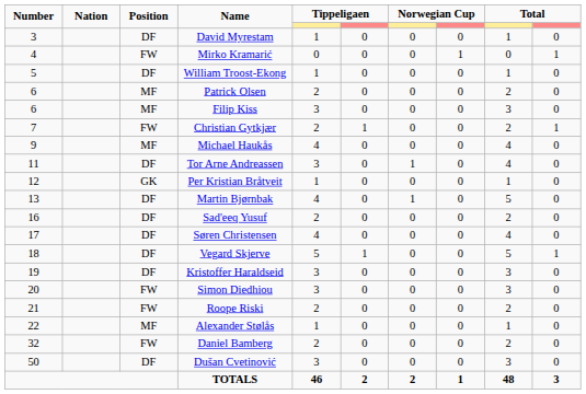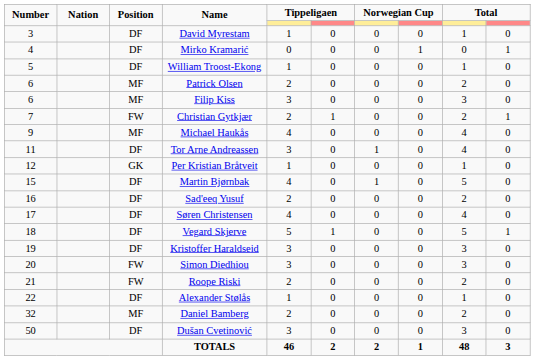Mirko Kramarić | Position: FW -> DF
Martin Bjørnbak | Number: 13 -> 15
Alexander Stølås | Position: MF -> DF
Daniel Bamberg | Position: FW -> MF
